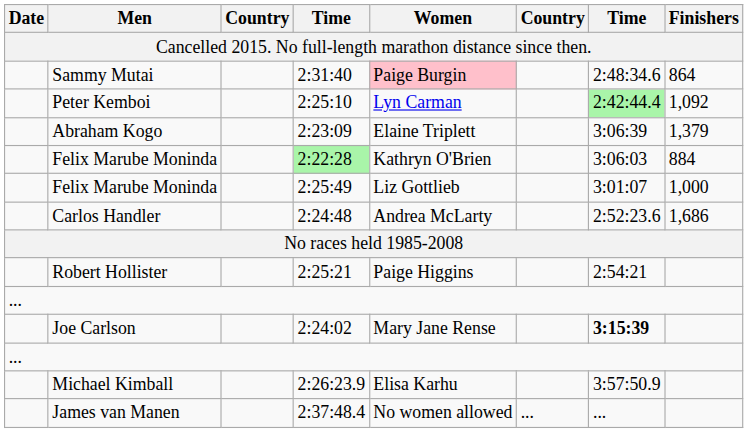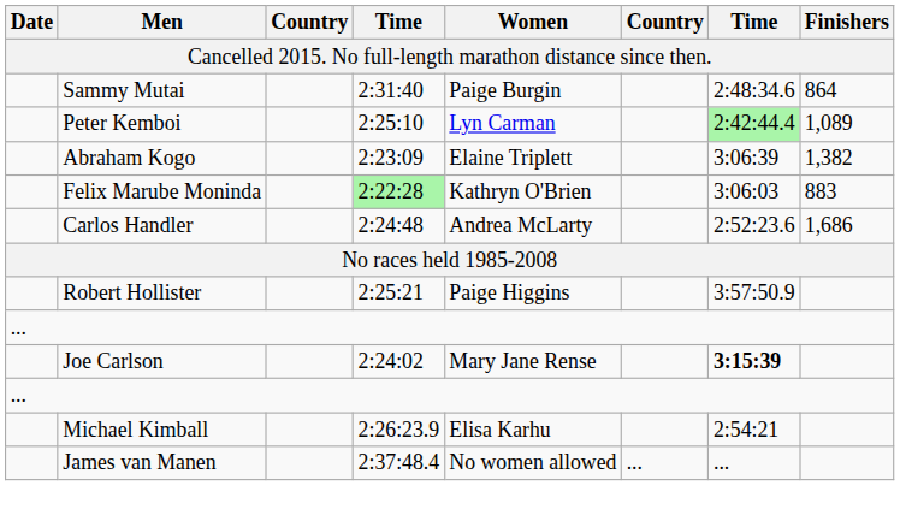2:31:40 | Women: pink background -> no background
2:25:10 | Finishers: 1,092 -> 1,089
2:23:09 | Finishers: 1,379 -> 1,382
2:22:28 | Finishers: 884 -> 883
- row: Felix Marube Moninda | 2:25:49 | Liz Gottlieb | 3:01:07 | 1,000
2:25:21 | column 7: 2:54:21 -> 3:57:50.9
2:26:23.9 | column 7: 3:57:50.9 -> 2:54:21
